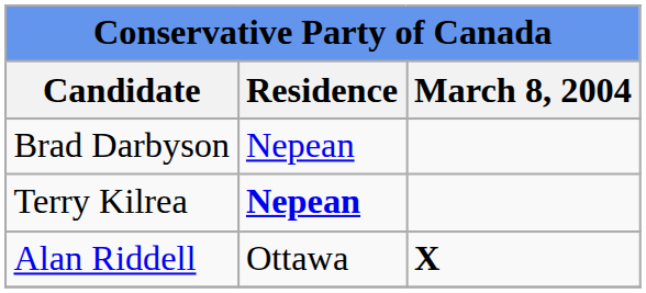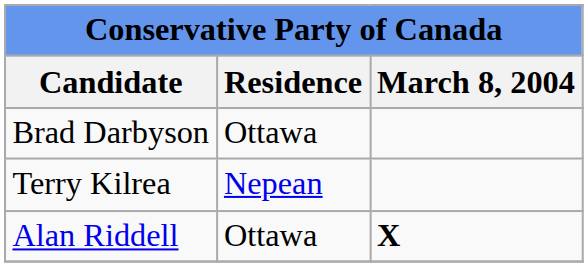Brad Darbyson | Residence: Nepean -> Ottawa
Terry Kilrea | Residence: bold -> normal
